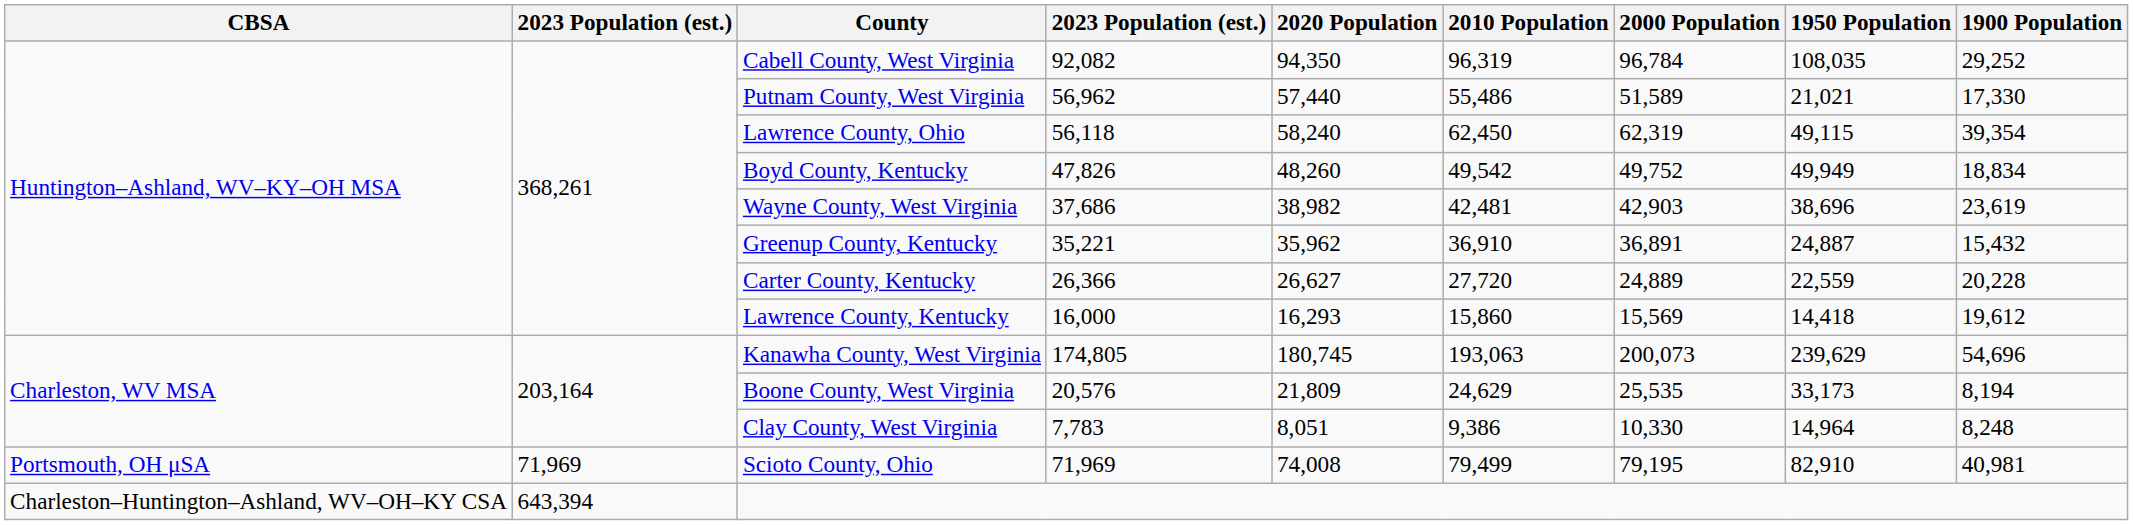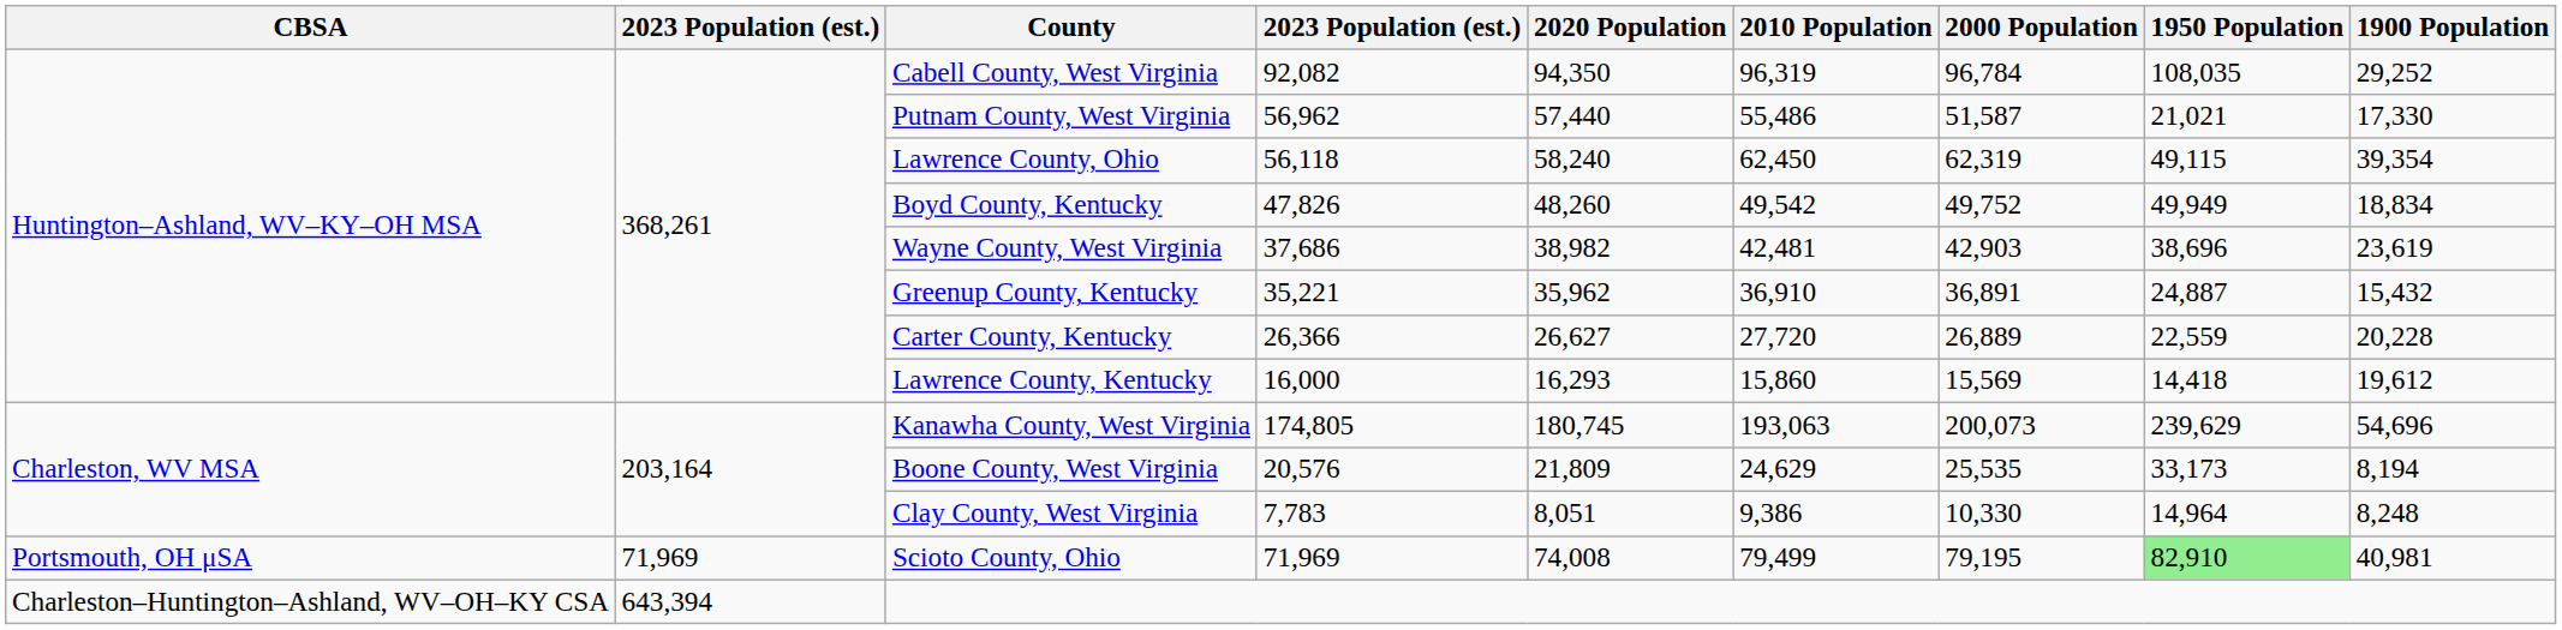Putnam County, West Virginia | 2000 Population: 51,589 -> 51,587
Carter County, Kentucky | 2000 Population: 24,889 -> 26,889
Scioto County, Ohio | 1950 Population: no background -> lightgreen background
